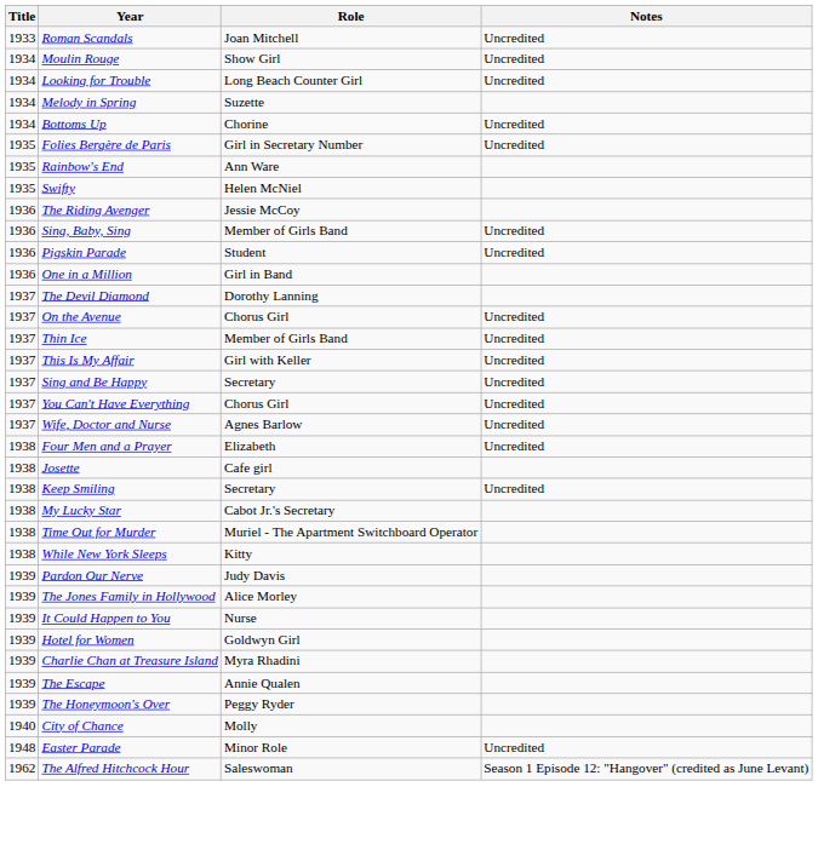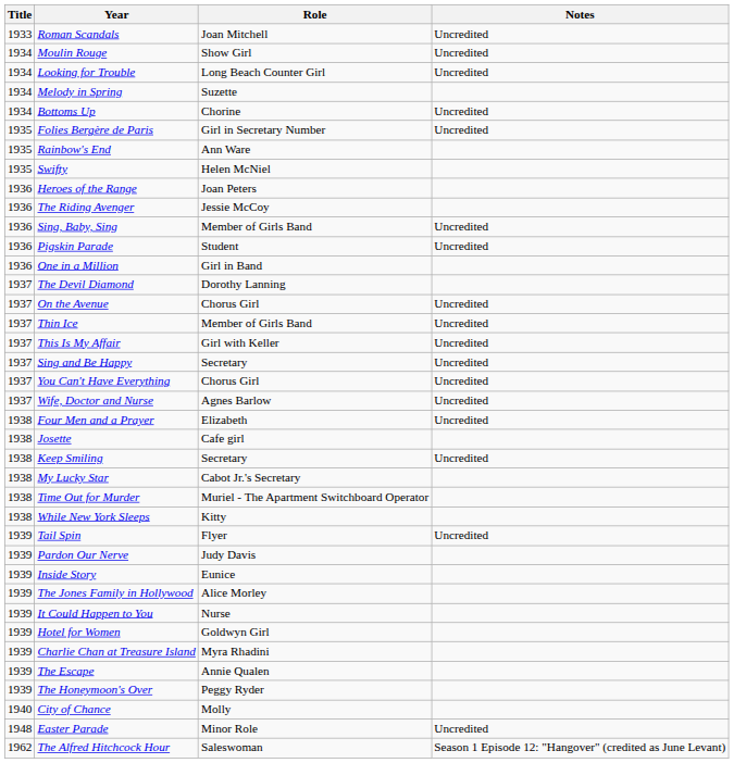+ row: 1936 | Heroes of the Range | Joan Peters
+ row: 1939 | Tail Spin | Flyer | Uncredited
+ row: 1939 | Inside Story | Eunice
